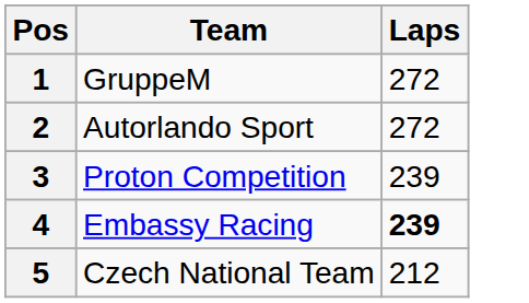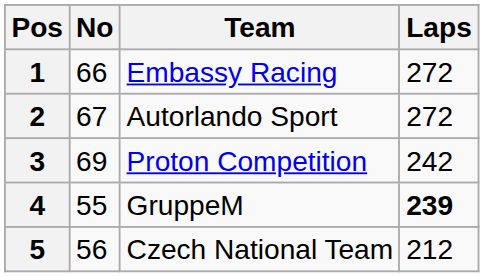+ column: No | 66 | 67 | 69 | 55 | 56
1 | Team: GruppeM -> Embassy Racing
3 | Laps: 239 -> 242
4 | Team: Embassy Racing -> GruppeM
